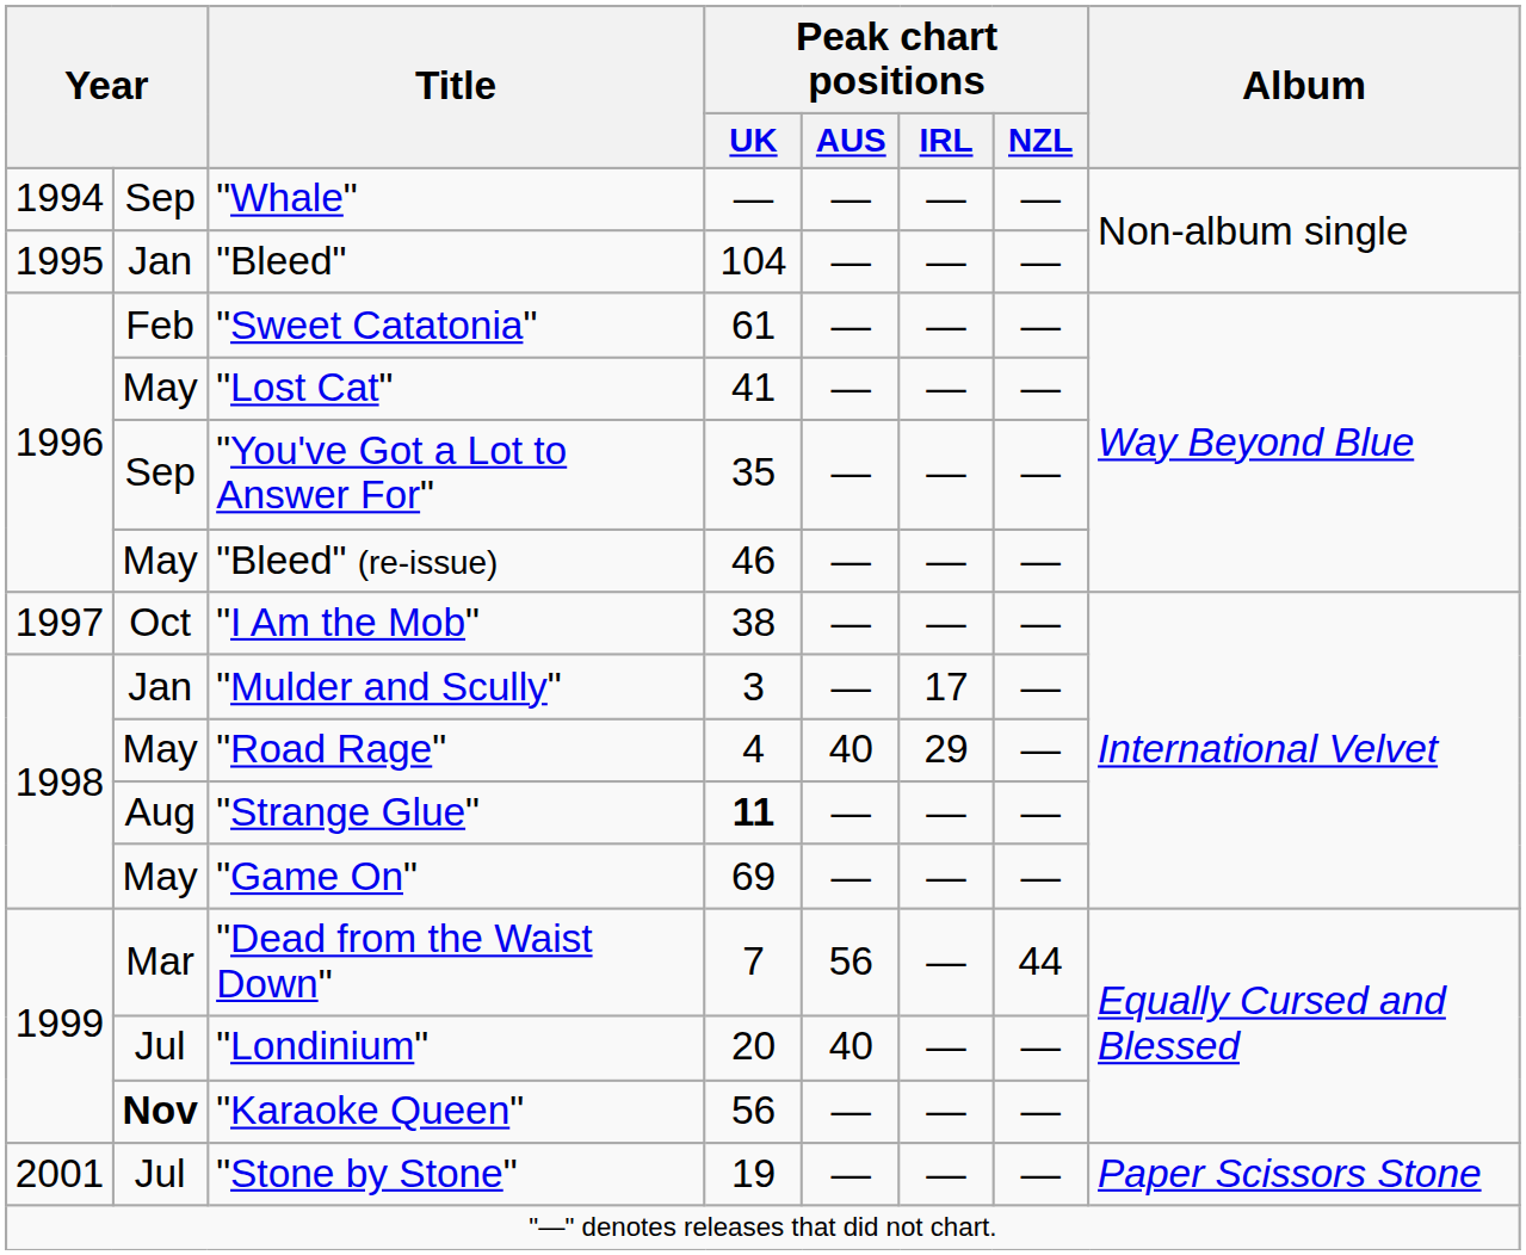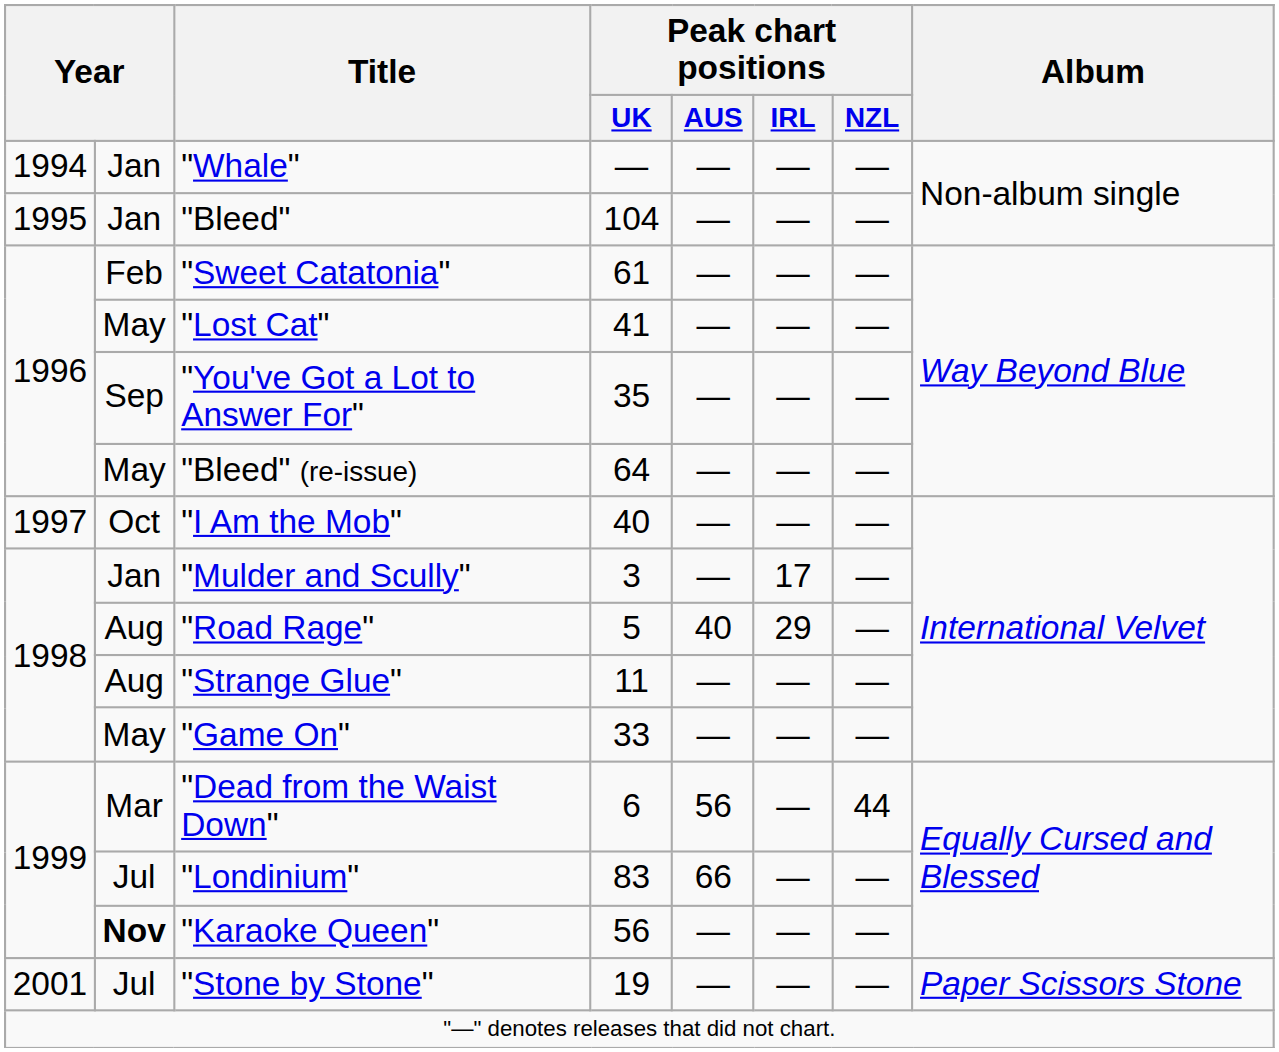"Whale" | column 2: Sep -> Jan
"Bleed" (re-issue) | Peak chart positions / UK: 46 -> 64
"I Am the Mob" | Peak chart positions / UK: 38 -> 40
"Road Rage" | column 2: May -> Aug
"Road Rage" | Peak chart positions / UK: 4 -> 5
"Strange Glue" | Peak chart positions / UK: bold -> normal
"Game On" | Peak chart positions / UK: 69 -> 33
"Dead from the Waist Down" | Peak chart positions / UK: 7 -> 6
"Londinium" | Peak chart positions / UK: 20 -> 83
"Londinium" | Peak chart positions / AUS: 40 -> 66
